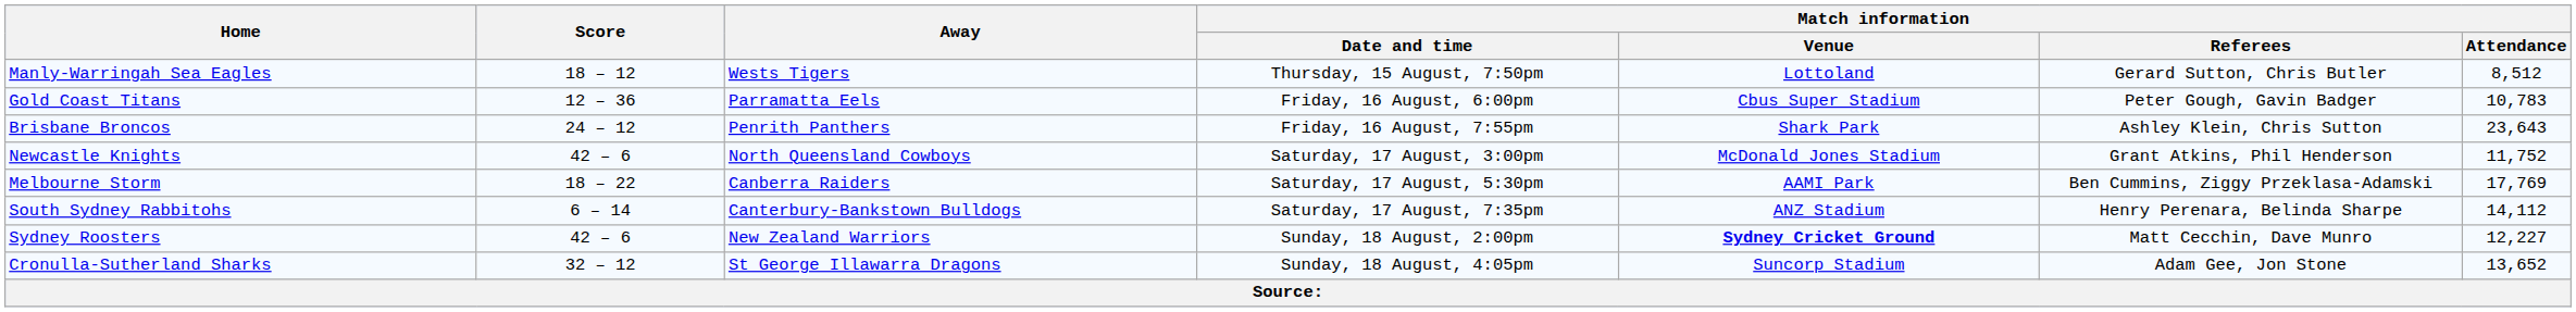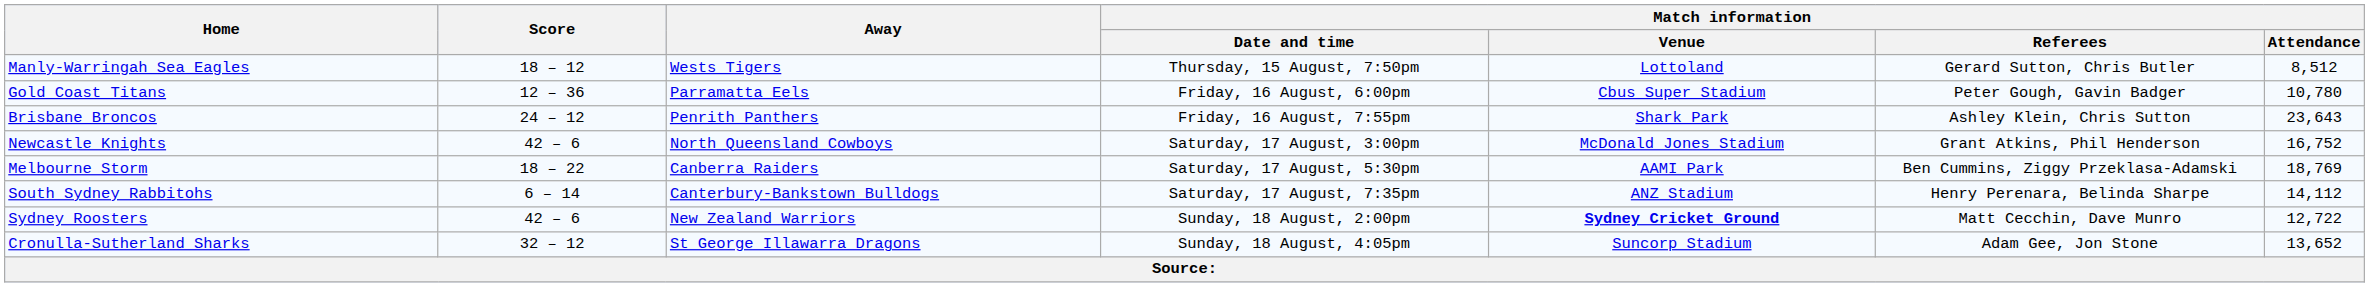Gold Coast Titans | Match information / Attendance: 10,783 -> 10,780
Newcastle Knights | Match information / Attendance: 11,752 -> 16,752
Melbourne Storm | Match information / Attendance: 17,769 -> 18,769
Sydney Roosters | Match information / Attendance: 12,227 -> 12,722
